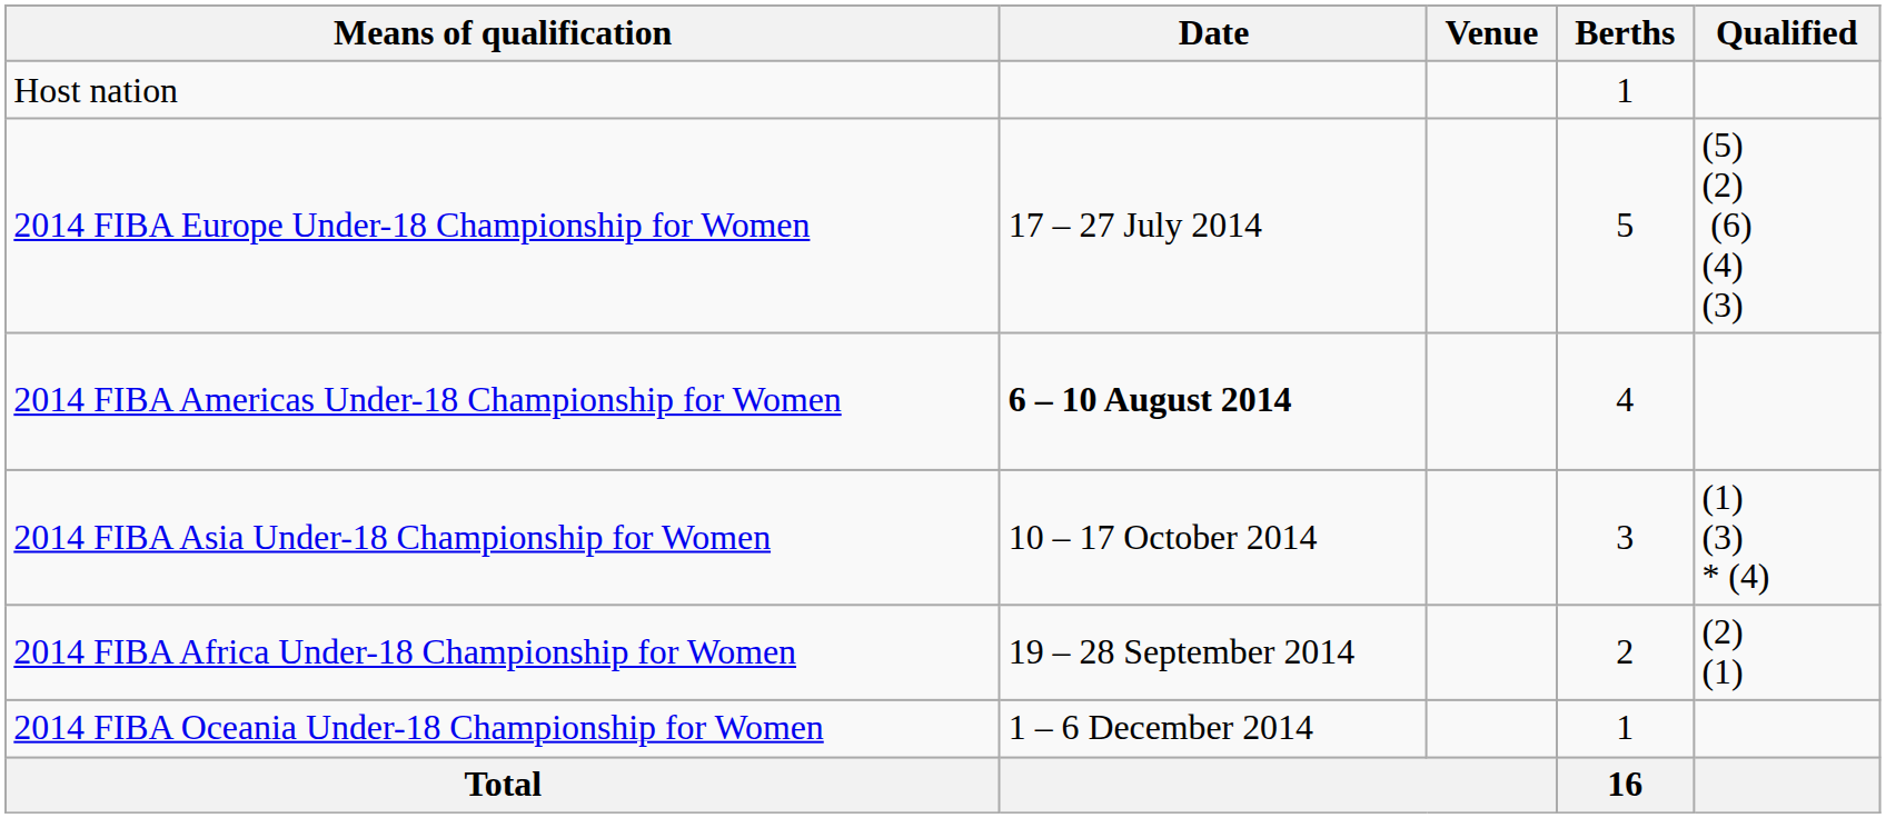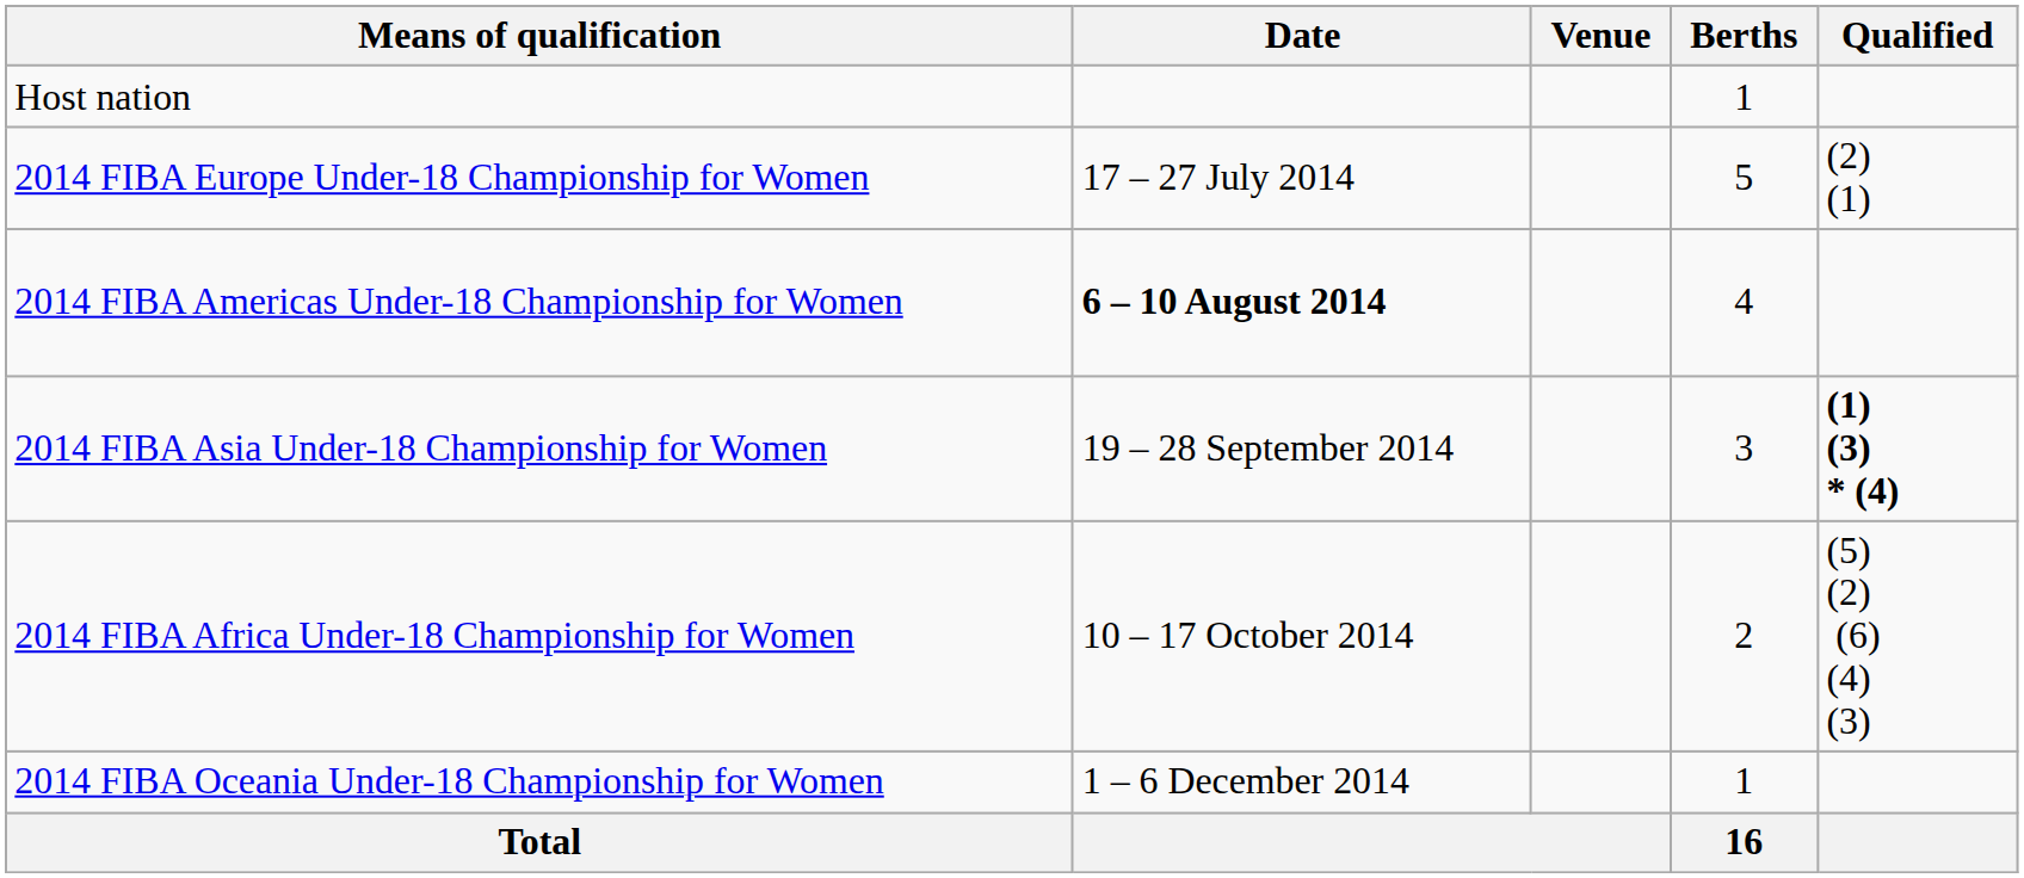2014 FIBA Europe Under-18 Championship for Women | Qualified: (5) (2) (6) (4) (3) -> (2) (1)
2014 FIBA Asia Under-18 Championship for Women | Date: 10 – 17 October 2014 -> 19 – 28 September 2014
2014 FIBA Asia Under-18 Championship for Women | Qualified: normal -> bold
2014 FIBA Africa Under-18 Championship for Women | Date: 19 – 28 September 2014 -> 10 – 17 October 2014
2014 FIBA Africa Under-18 Championship for Women | Qualified: (2) (1) -> (5) (2) (6) (4) (3)
